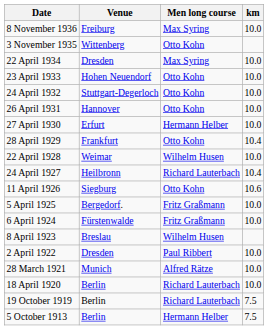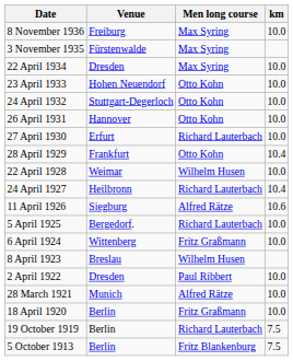3 November 1935 | Venue: Wittenberg -> Fürstenwalde
3 November 1935 | Men long course: Otto Kohn -> Max Syring
27 April 1930 | Men long course: Hermann Helber -> Richard Lauterbach
11 April 1926 | Men long course: Otto Kohn -> Alfred Rätze
5 April 1925 | Men long course: Fritz Graßmann -> Richard Lauterbach
6 April 1924 | Venue: Fürstenwalde -> Wittenberg
18 April 1920 | Men long course: Richard Lauterbach -> Fritz Graßmann
5 October 1913 | Men long course: Hermann Helber -> Fritz Blankenburg
